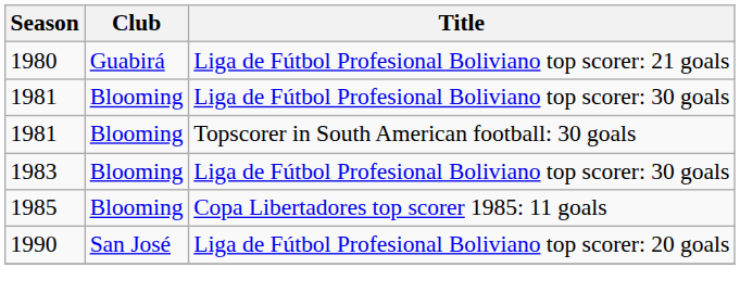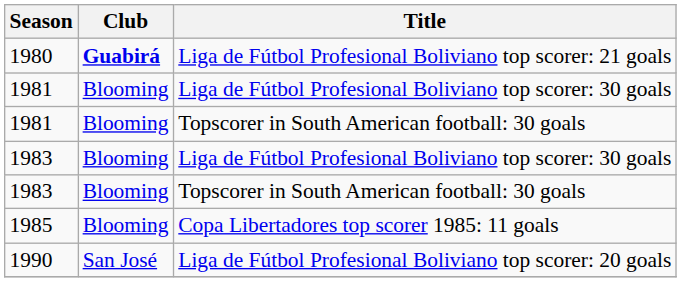1980 | Club: normal -> bold
+ row: 1983 | Blooming | Topscorer in South American football: 30 goals
